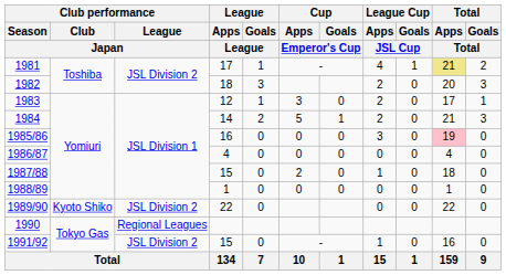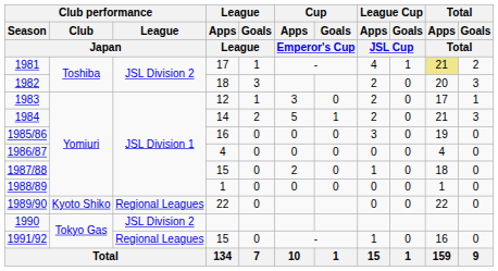1985/86 | Total / Apps / Total: pink background -> no background
1989/90 | Club performance / League / Japan: JSL Division 2 -> Regional Leagues
1990 | Club performance / League / Japan: Regional Leagues -> JSL Division 2
1991/92 | Club performance / League / Japan: JSL Division 2 -> Regional Leagues
